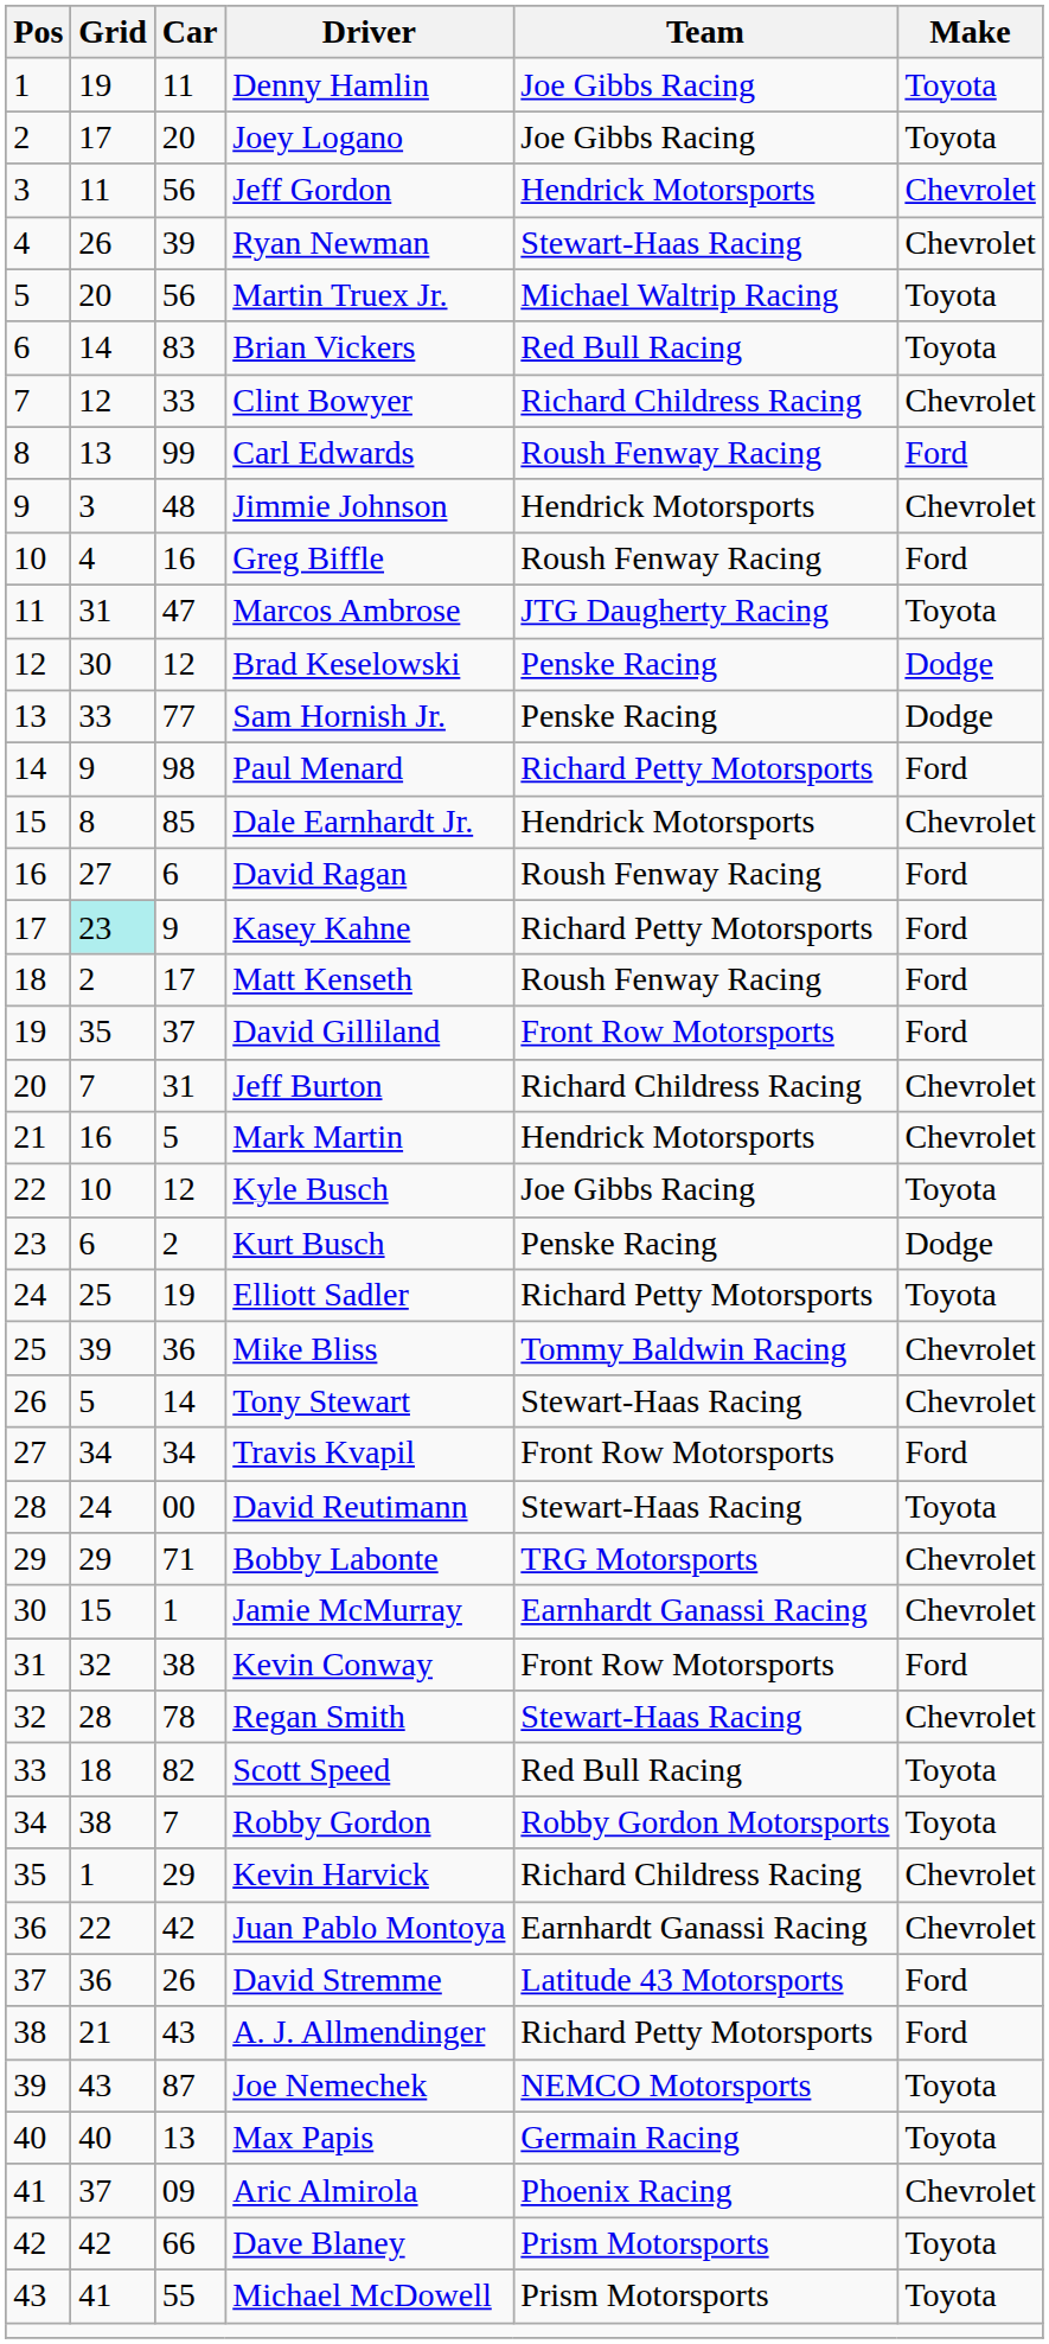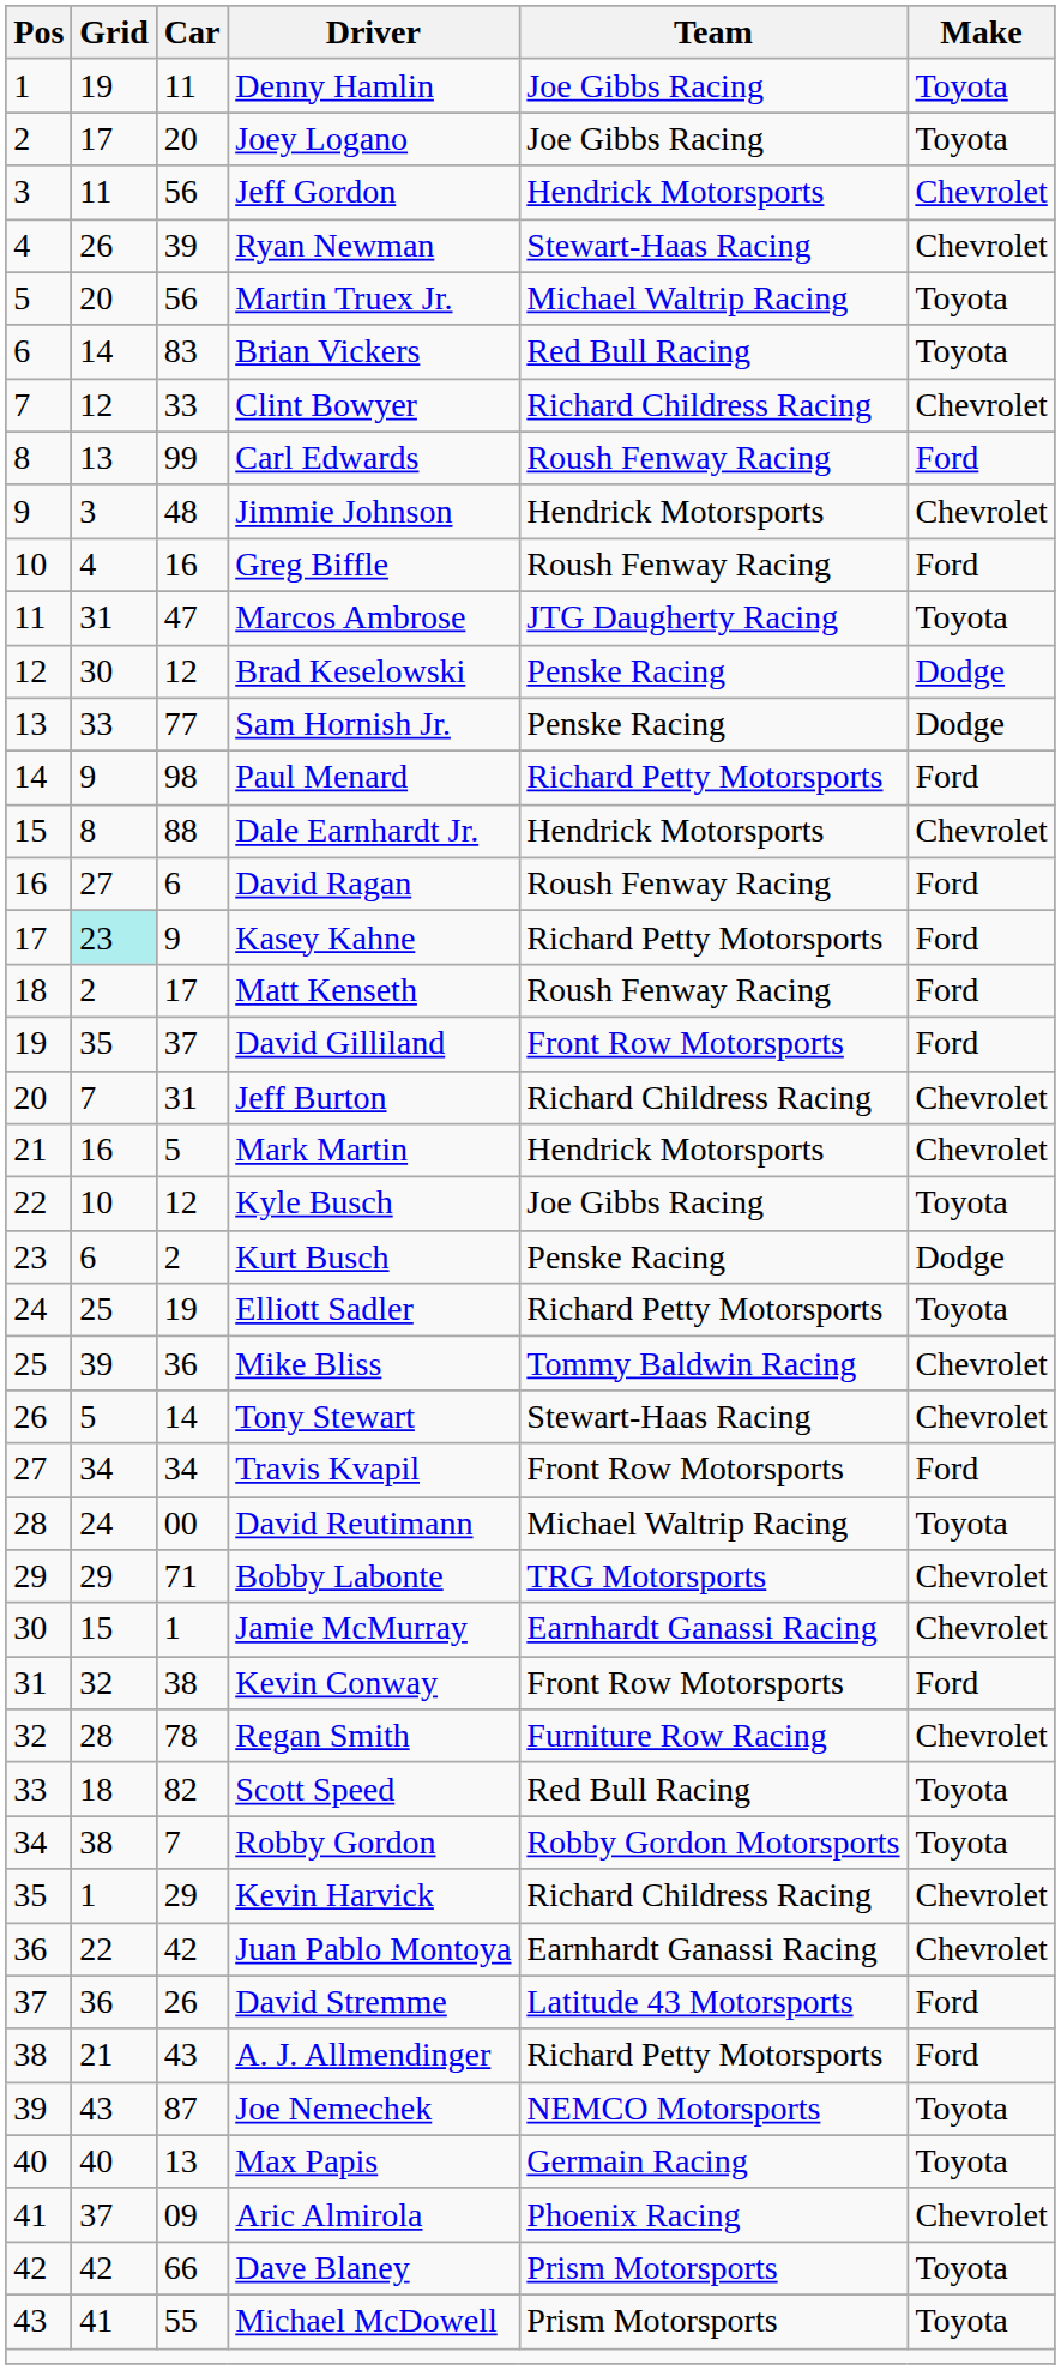Dale Earnhardt Jr. | Car: 85 -> 88
David Reutimann | Team: Stewart-Haas Racing -> Michael Waltrip Racing
Regan Smith | Team: Stewart-Haas Racing -> Furniture Row Racing
